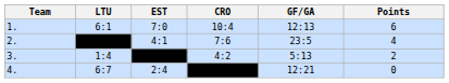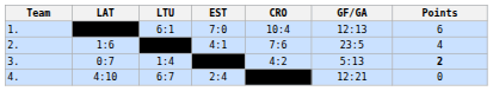+ column: LAT | 1:6 | 0:7 | 4:10
3. | Points: normal -> bold
